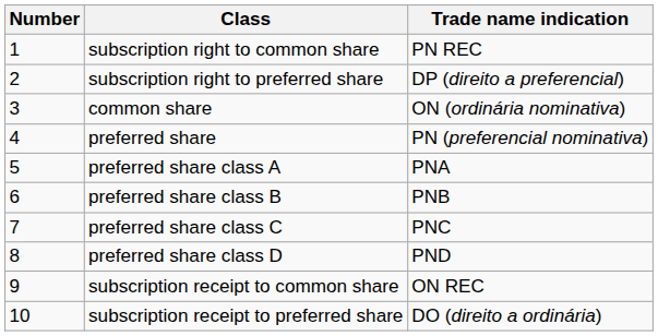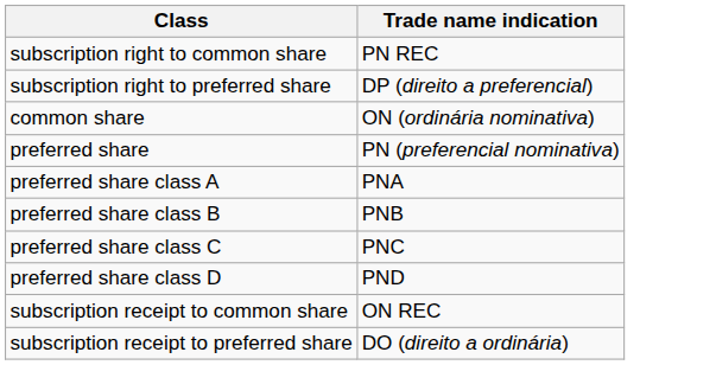- column: Number | 1 | 2 | 3 | 4 | 5 | 6 | 7 | 8 | 9 | 10
